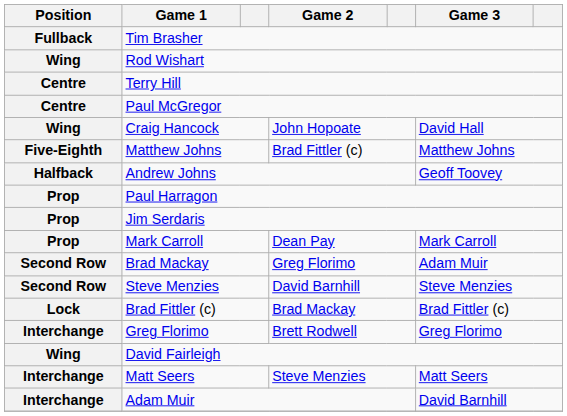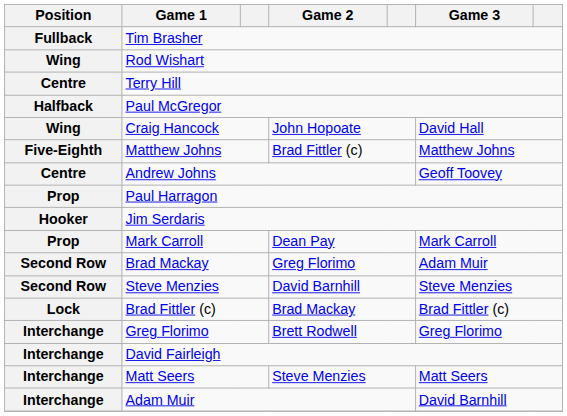Paul McGregor | Position: Centre -> Halfback
Andrew Johns | Position: Halfback -> Centre
Jim Serdaris | Position: Prop -> Hooker
David Fairleigh | Position: Wing -> Interchange
